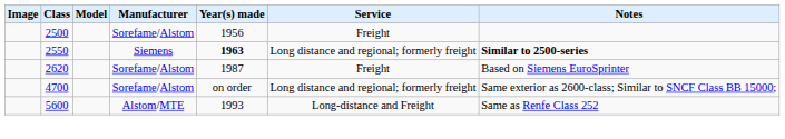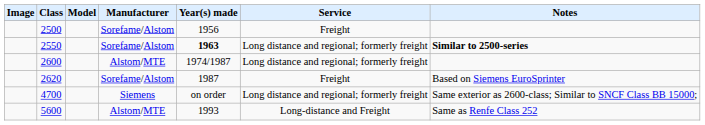2550 | Manufacturer: Siemens -> Sorefame/Alstom
+ row: 2600 | Alstom/MTE | 1974/1987 | Long distance and regional; formerly freight
4700 | Manufacturer: Sorefame/Alstom -> Siemens
